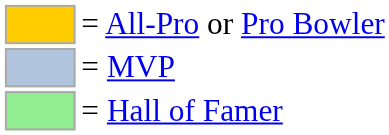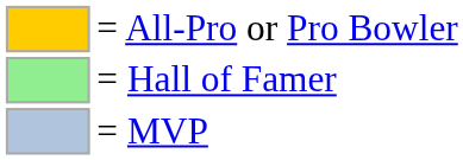rows swapped: = MVP <-> = Hall of Famer
